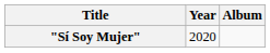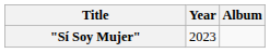"Sí Soy Mujer" | Year: 2020 -> 2023
